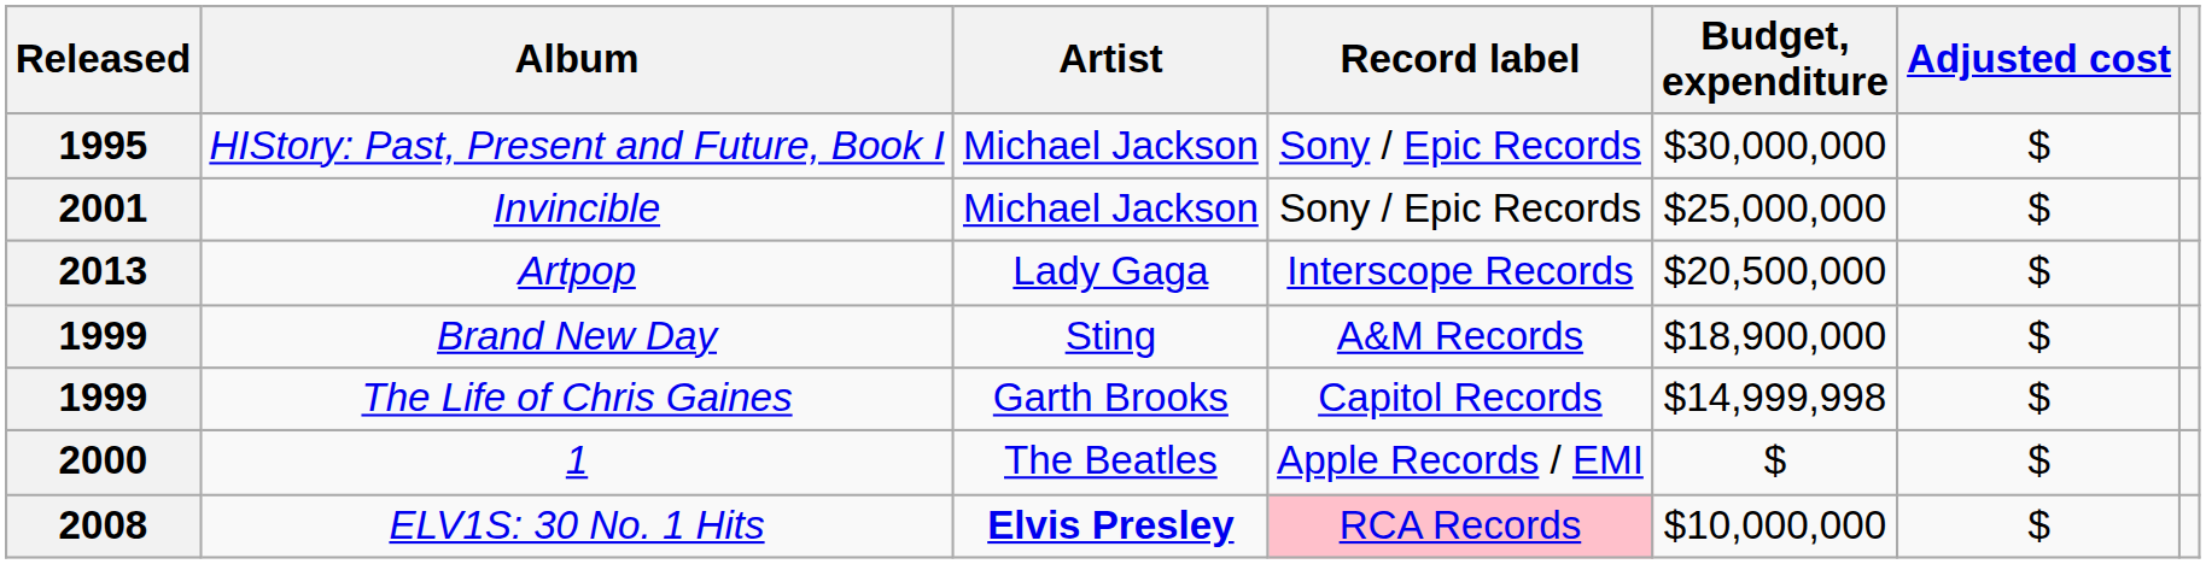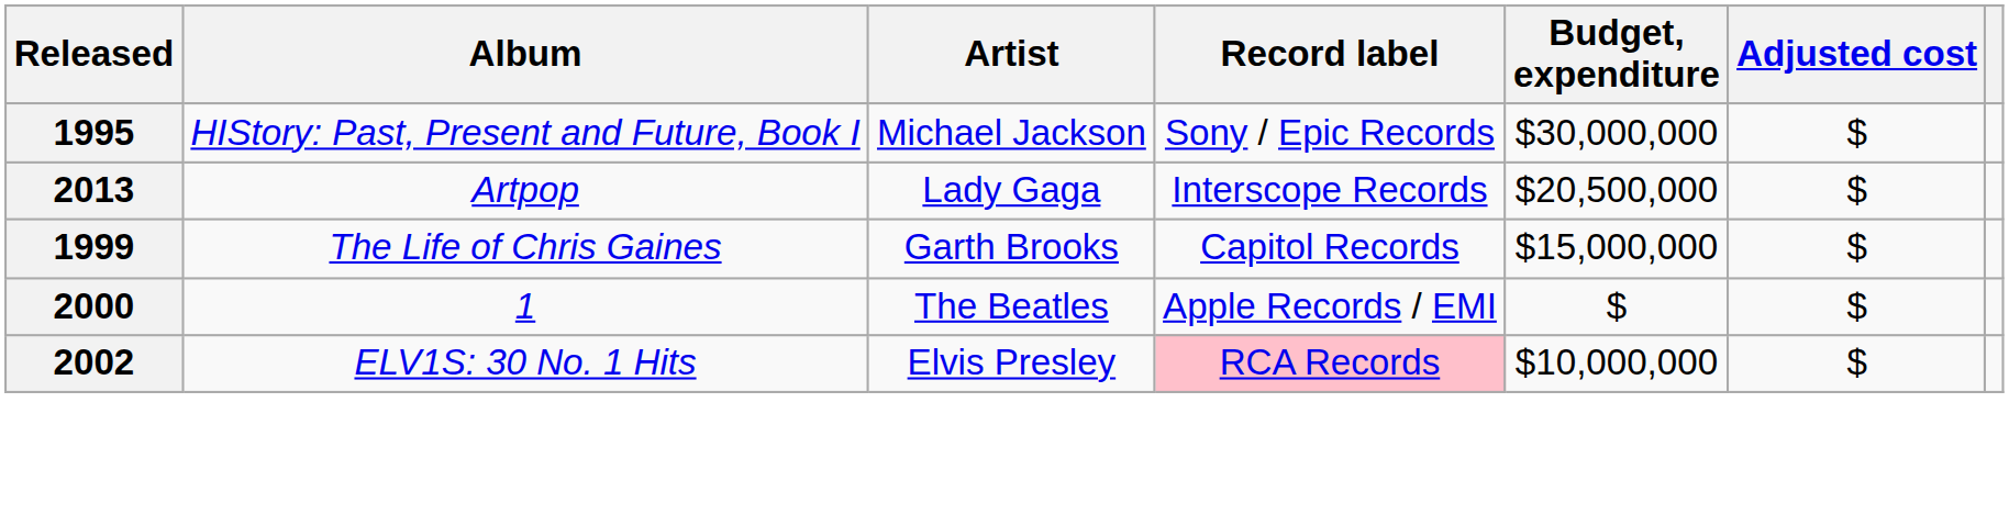- row: 2001 | Invincible | Michael Jackson | Sony / Epic Records | $25,000,000 | $
- row: 1999 | Brand New Day | Sting | A&M Records | $18,900,000 | $
The Life of Chris Gaines | Budget, expenditure: $14,999,998 -> $15,000,000
ELV1S: 30 No. 1 Hits | Released: 2008 -> 2002
ELV1S: 30 No. 1 Hits | Artist: bold -> normal
